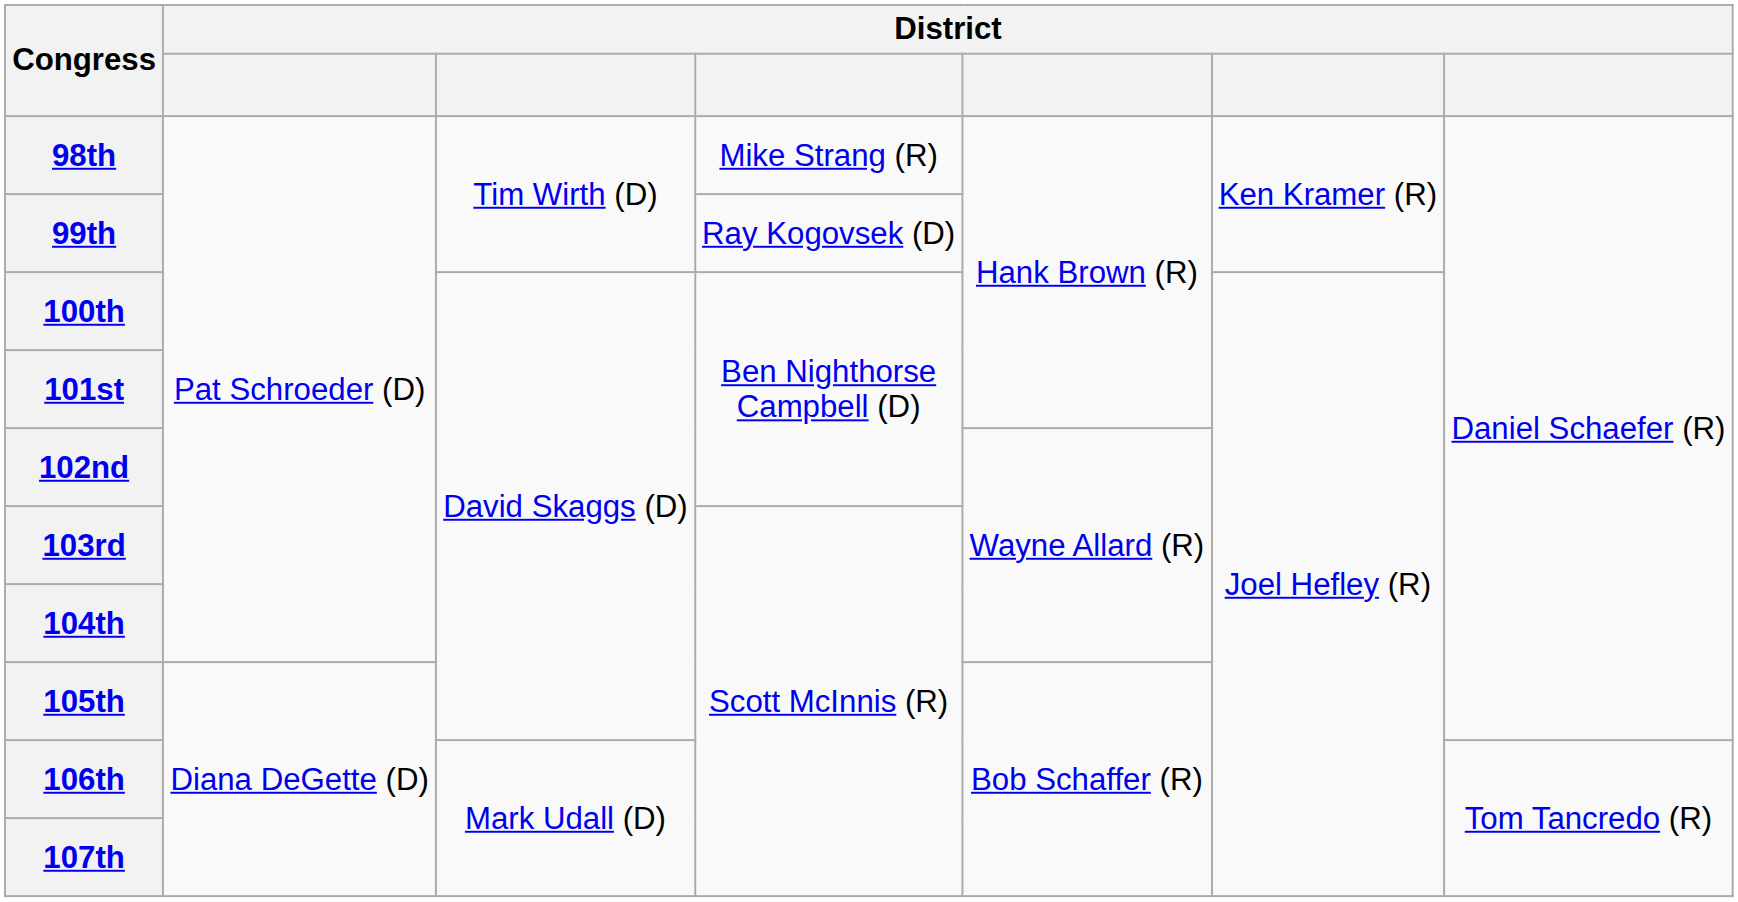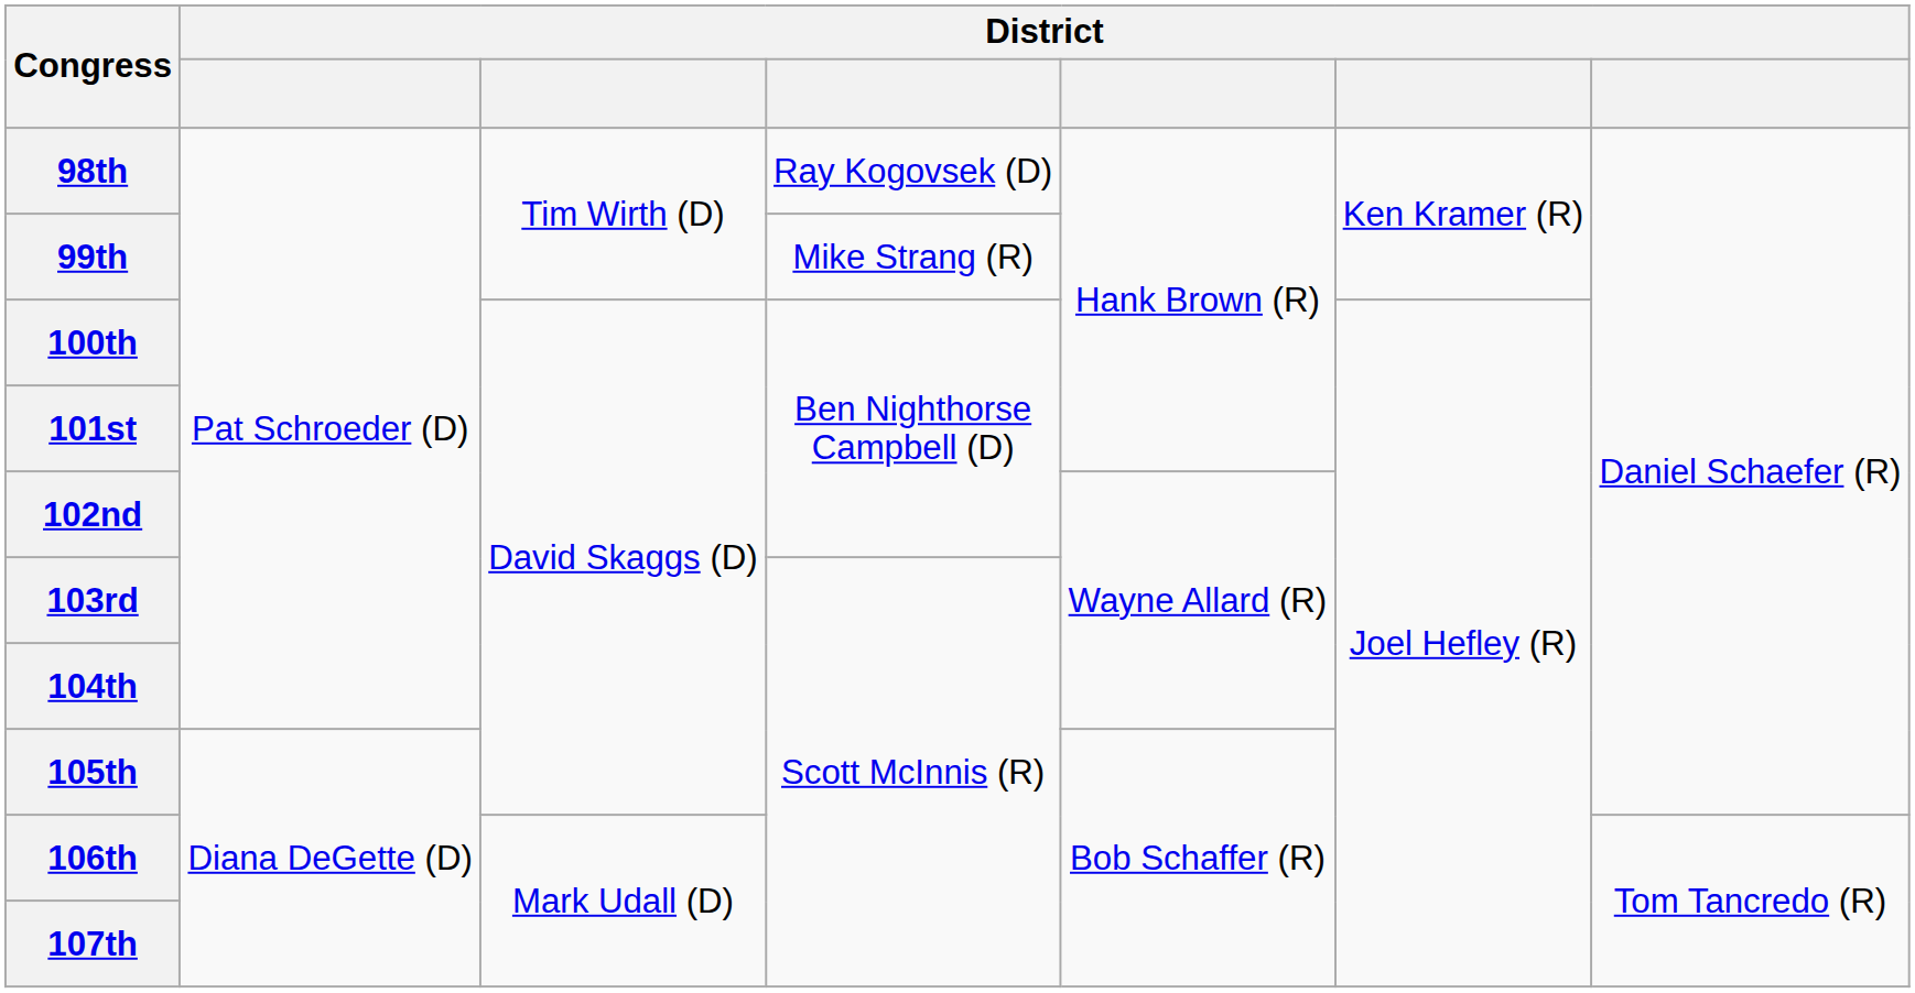98th | column 4: Mike Strang (R) -> Ray Kogovsek (D)
99th | column 4: Ray Kogovsek (D) -> Mike Strang (R)
